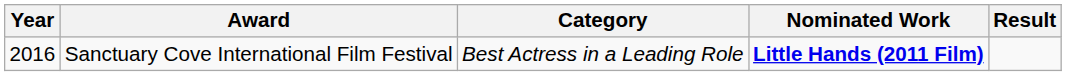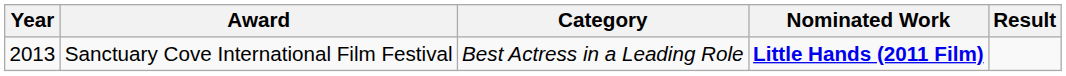Sanctuary Cove International Film Festival | Year: 2016 -> 2013
